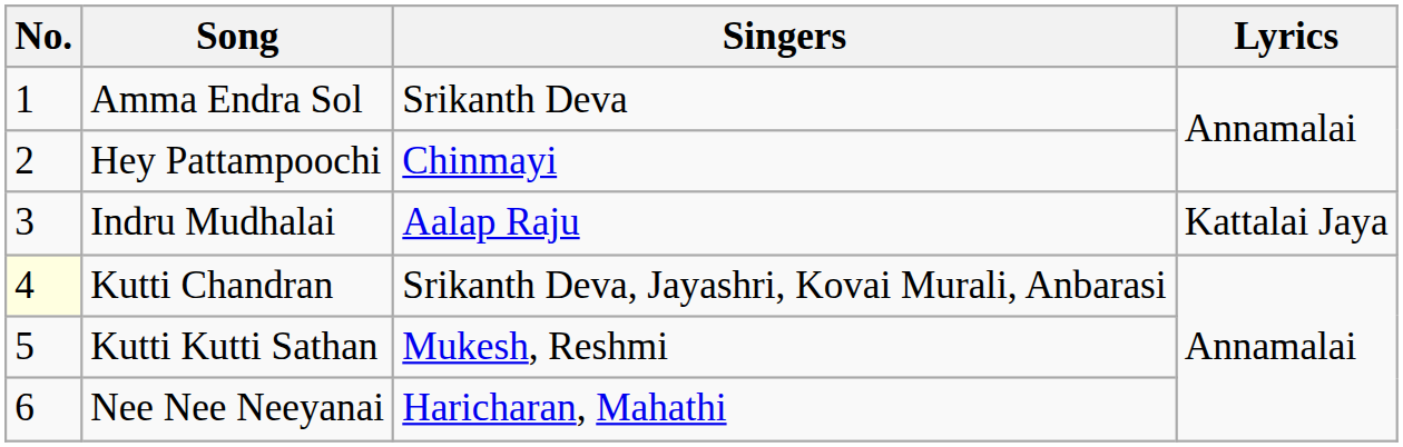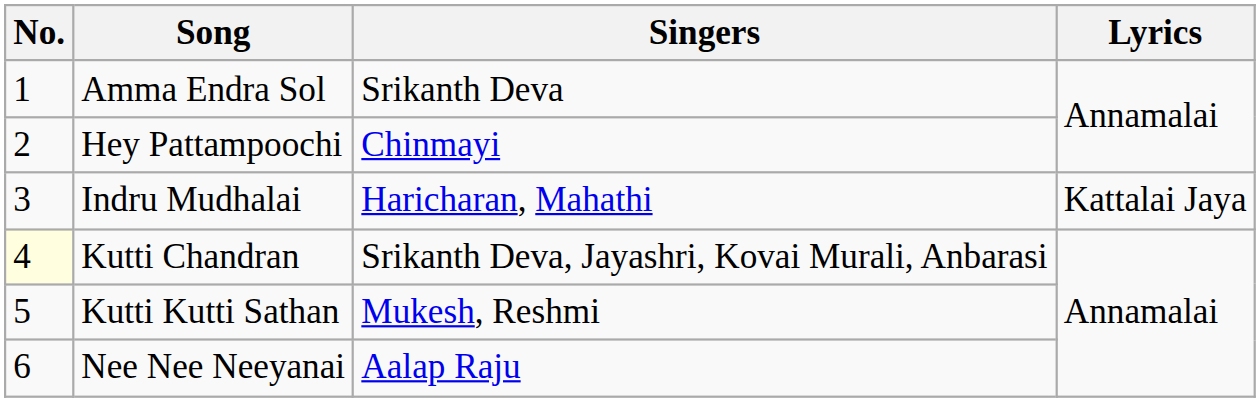Indru Mudhalai | Singers: Aalap Raju -> Haricharan, Mahathi
Nee Nee Neeyanai | Singers: Haricharan, Mahathi -> Aalap Raju
